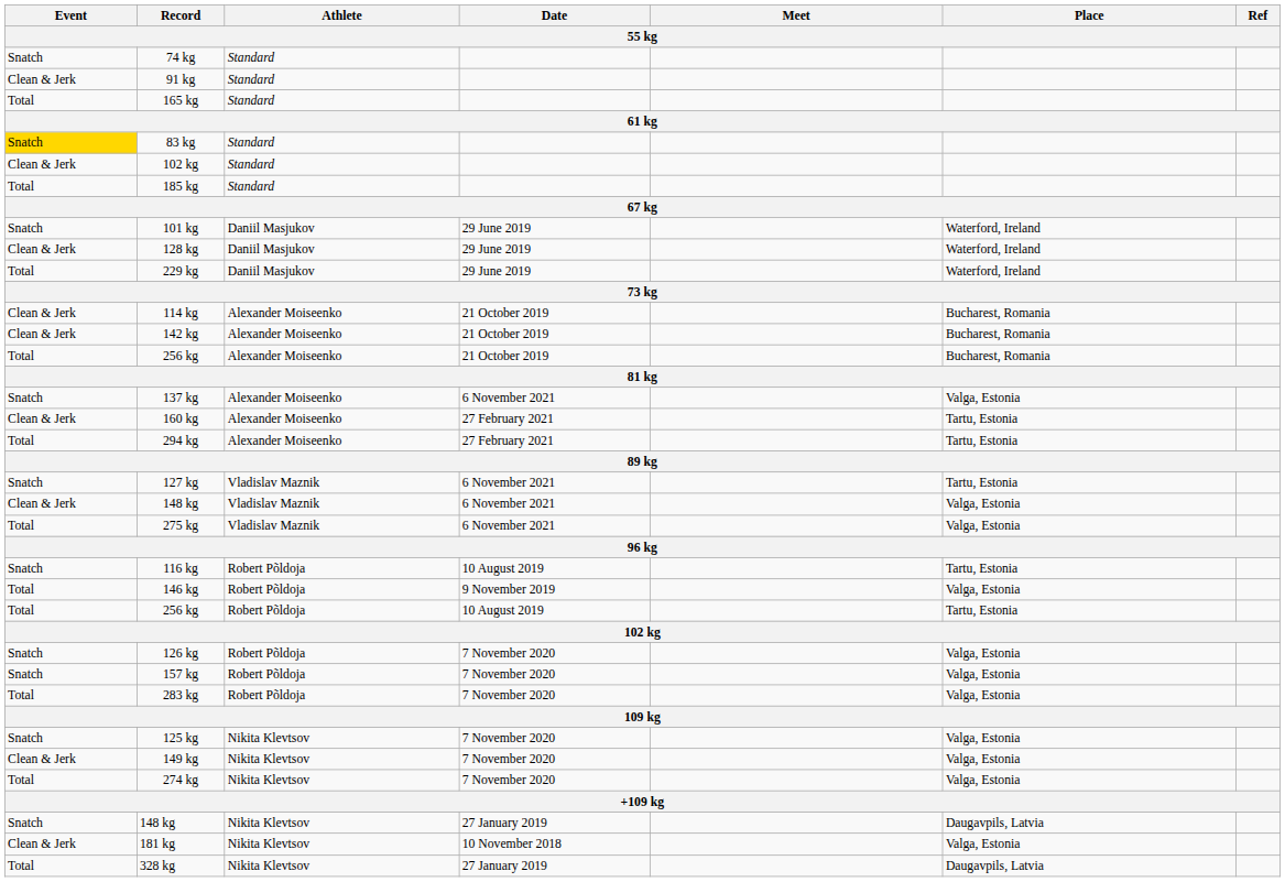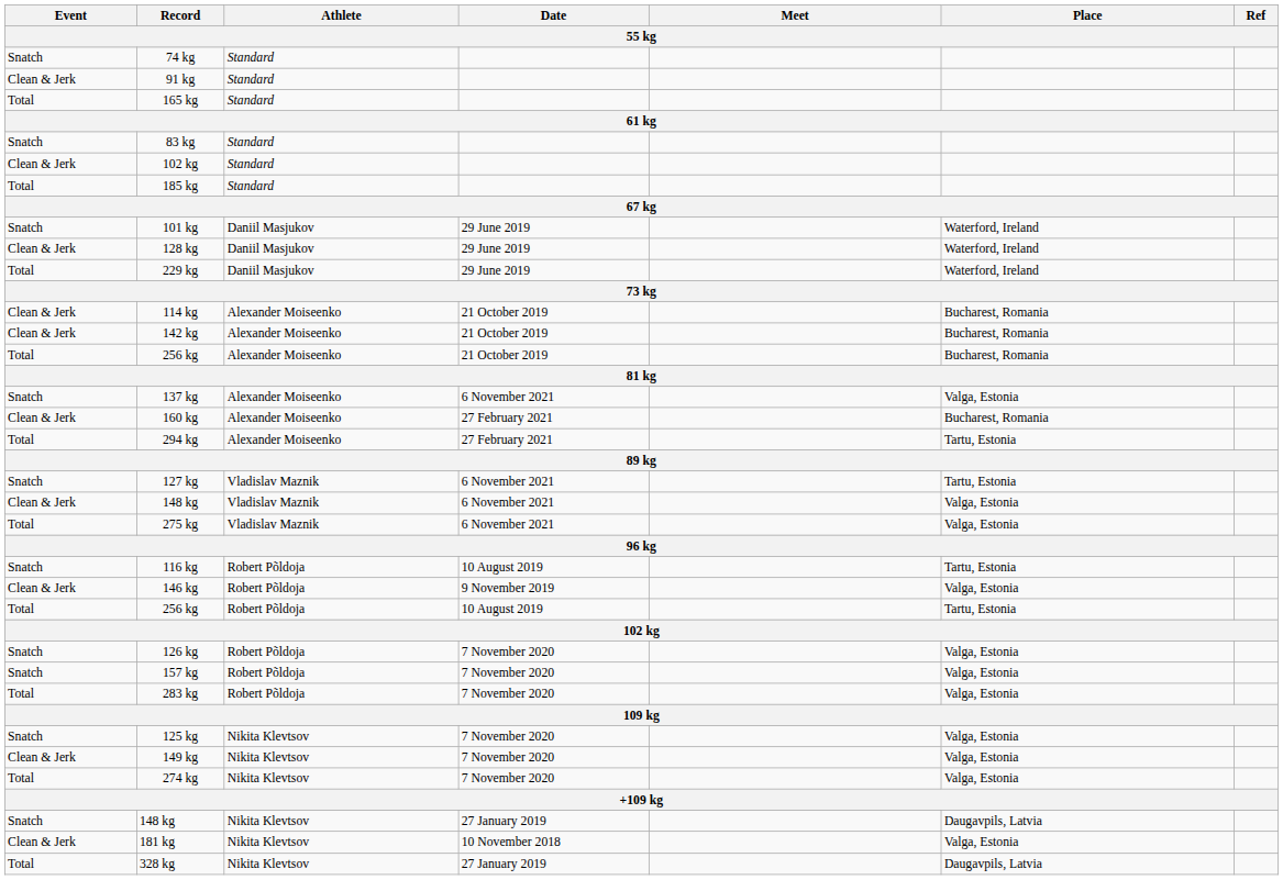83 kg | Event: gold background -> no background
160 kg | Place: Tartu, Estonia -> Bucharest, Romania
146 kg | Event: Total -> Clean & Jerk
